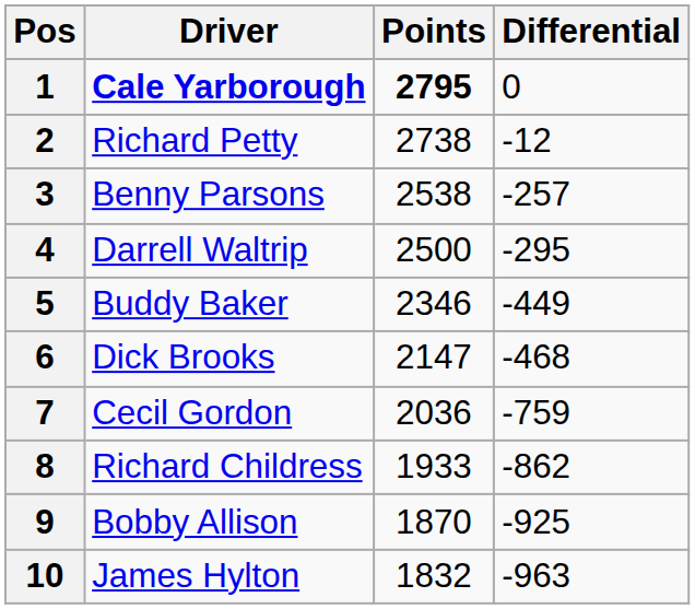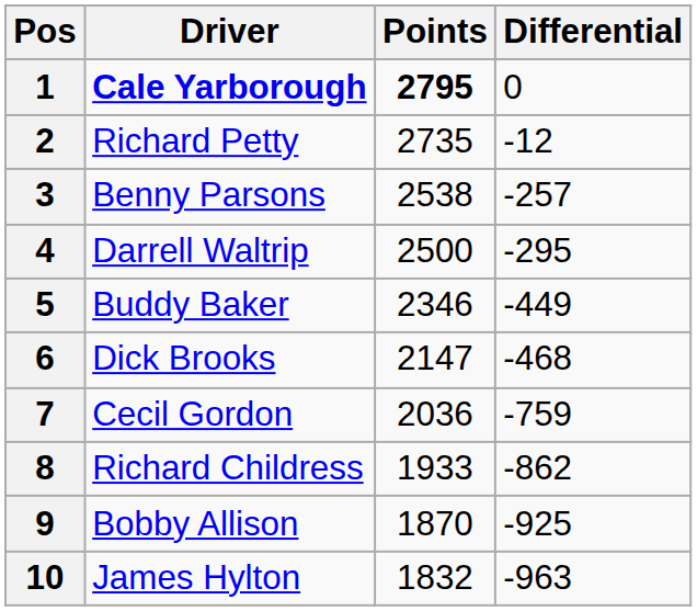2 | Points: 2738 -> 2735
